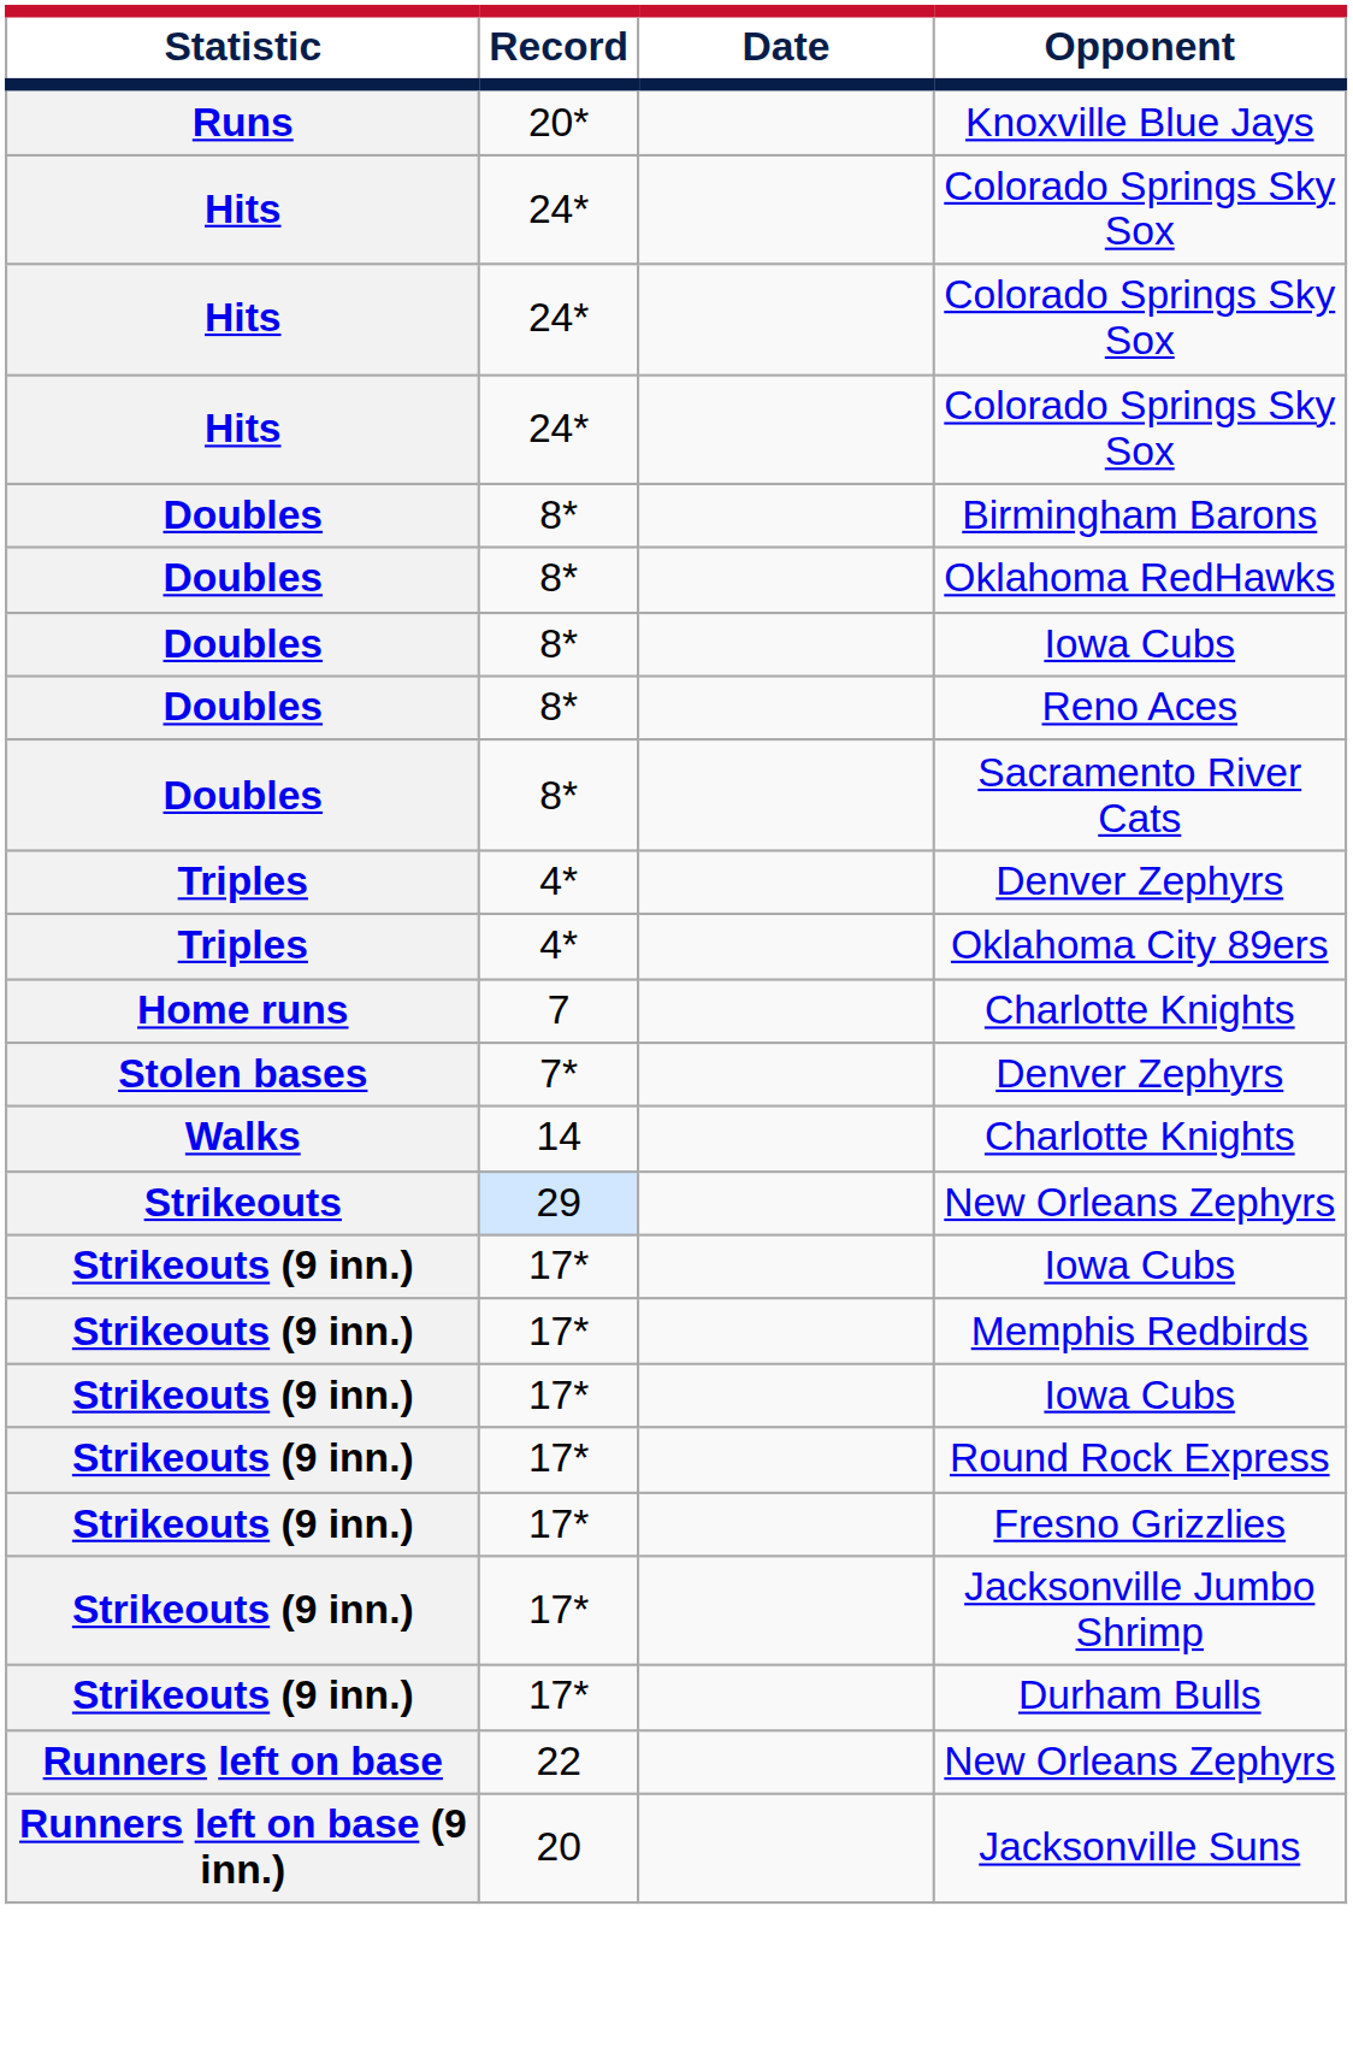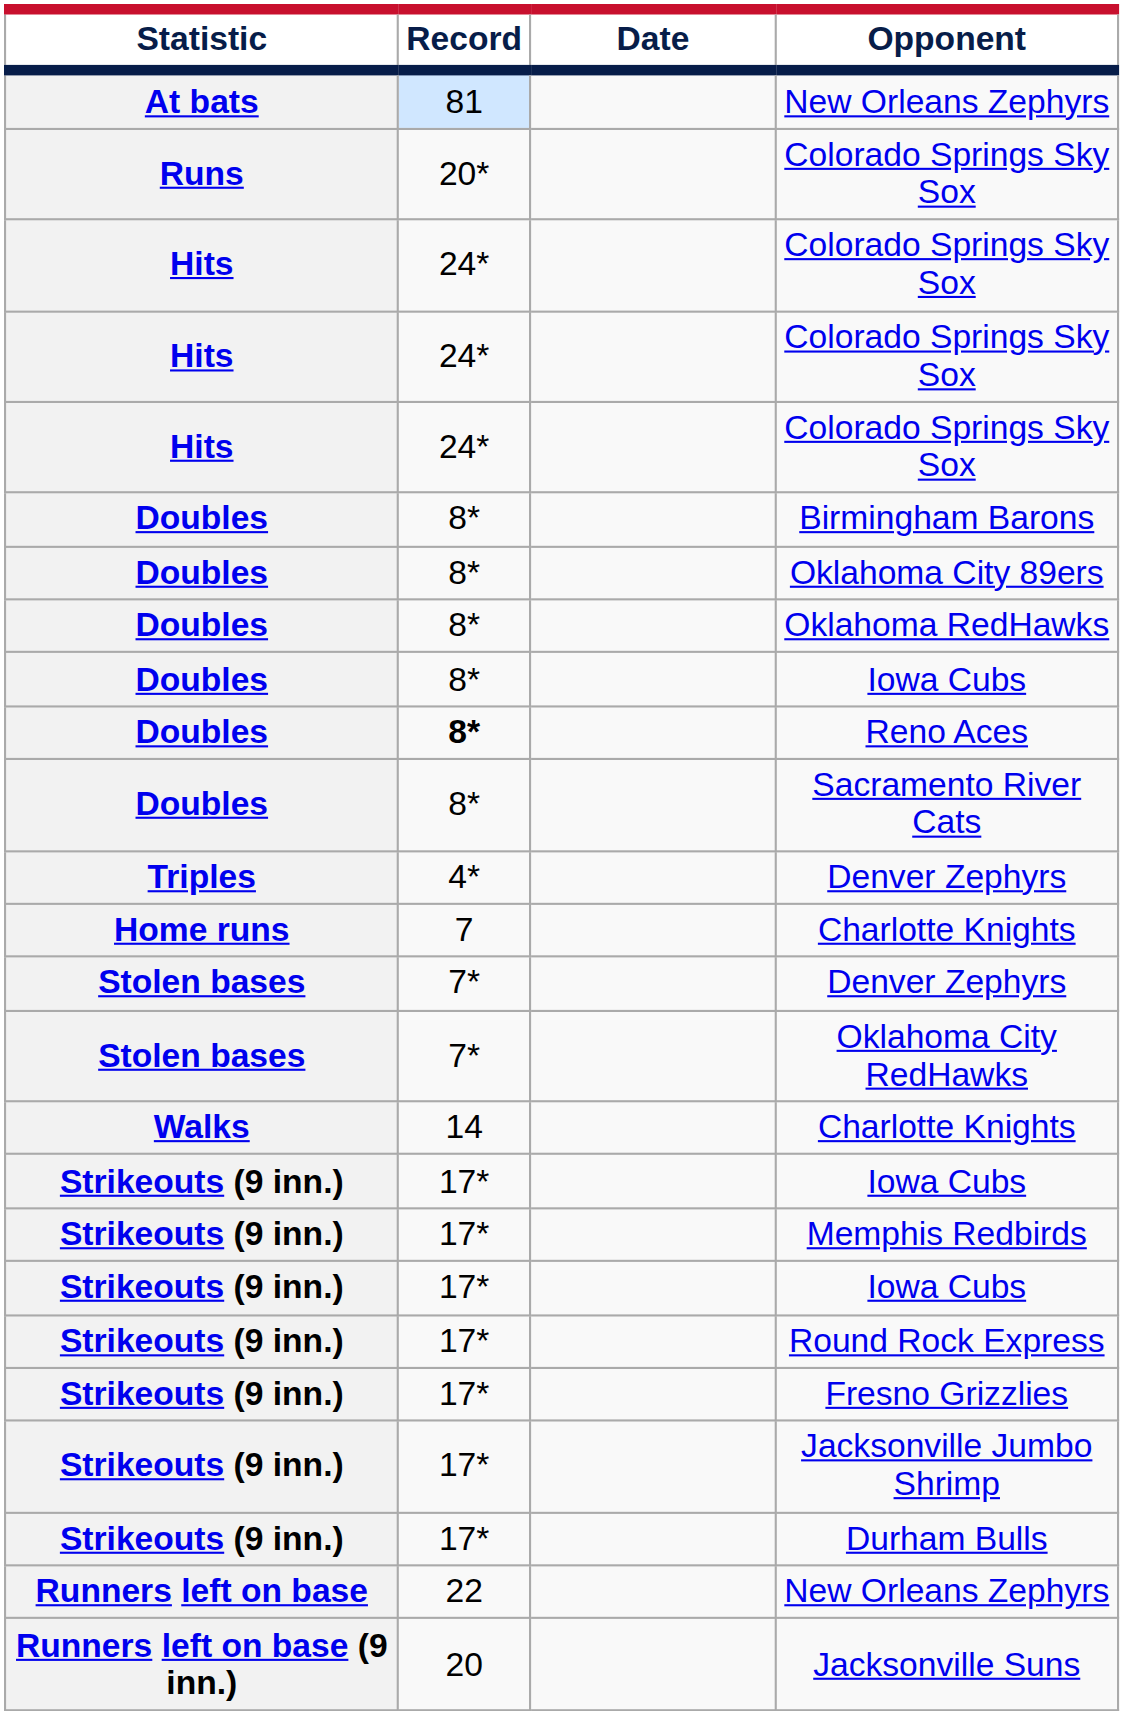+ row: At bats | 81 | New Orleans Zephyrs
- row: Runs | 20* | Knoxville Blue Jays
+ row: Runs | 20* | Colorado Springs Sky Sox
+ row: Doubles | 8* | Oklahoma City 89ers
Reno Aces | Record: normal -> bold
- row: Triples | 4* | Oklahoma City 89ers
+ row: Stolen bases | 7* | Oklahoma City RedHawks
- row: Strikeouts | 29 | New Orleans Zephyrs
